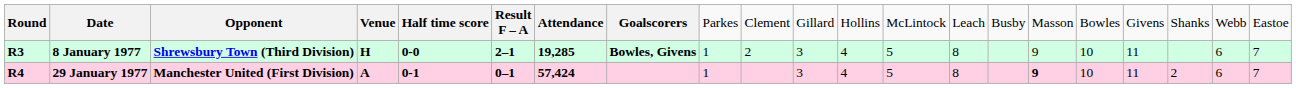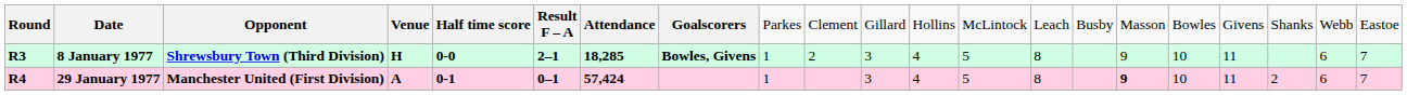8 January 1977 | column 7: 19,285 -> 18,285
